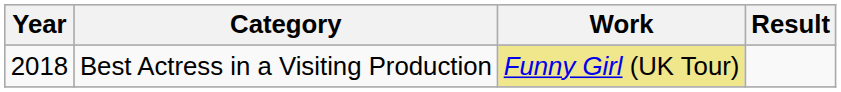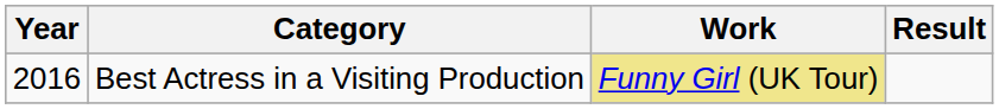Best Actress in a Visiting Production | Year: 2018 -> 2016
